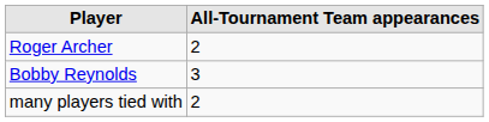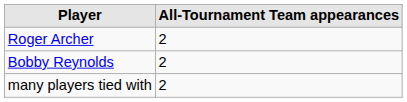Bobby Reynolds | All-Tournament Team appearances: 3 -> 2
